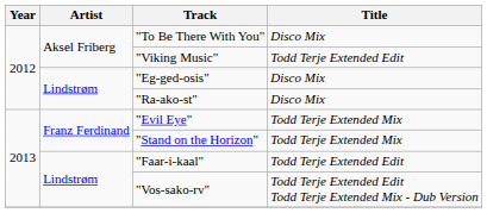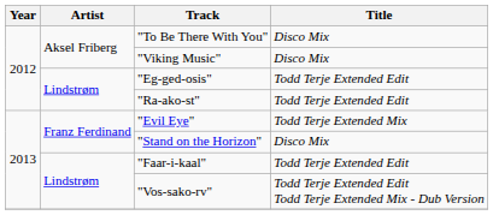"Viking Music" | Title: Todd Terje Extended Edit -> Disco Mix
"Eg-ged-osis" | Title: Disco Mix -> Todd Terje Extended Edit
"Ra-ako-st" | Title: Disco Mix -> Todd Terje Extended Edit
"Stand on the Horizon" | Title: Todd Terje Extended Mix -> Disco Mix
